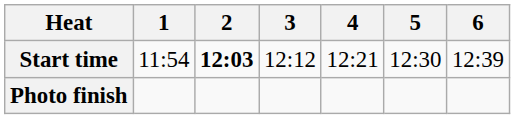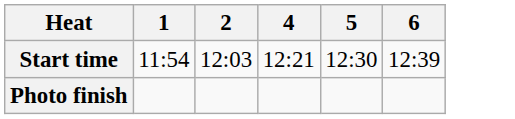- column: 3 | 12:12
Start time | 2: bold -> normal
